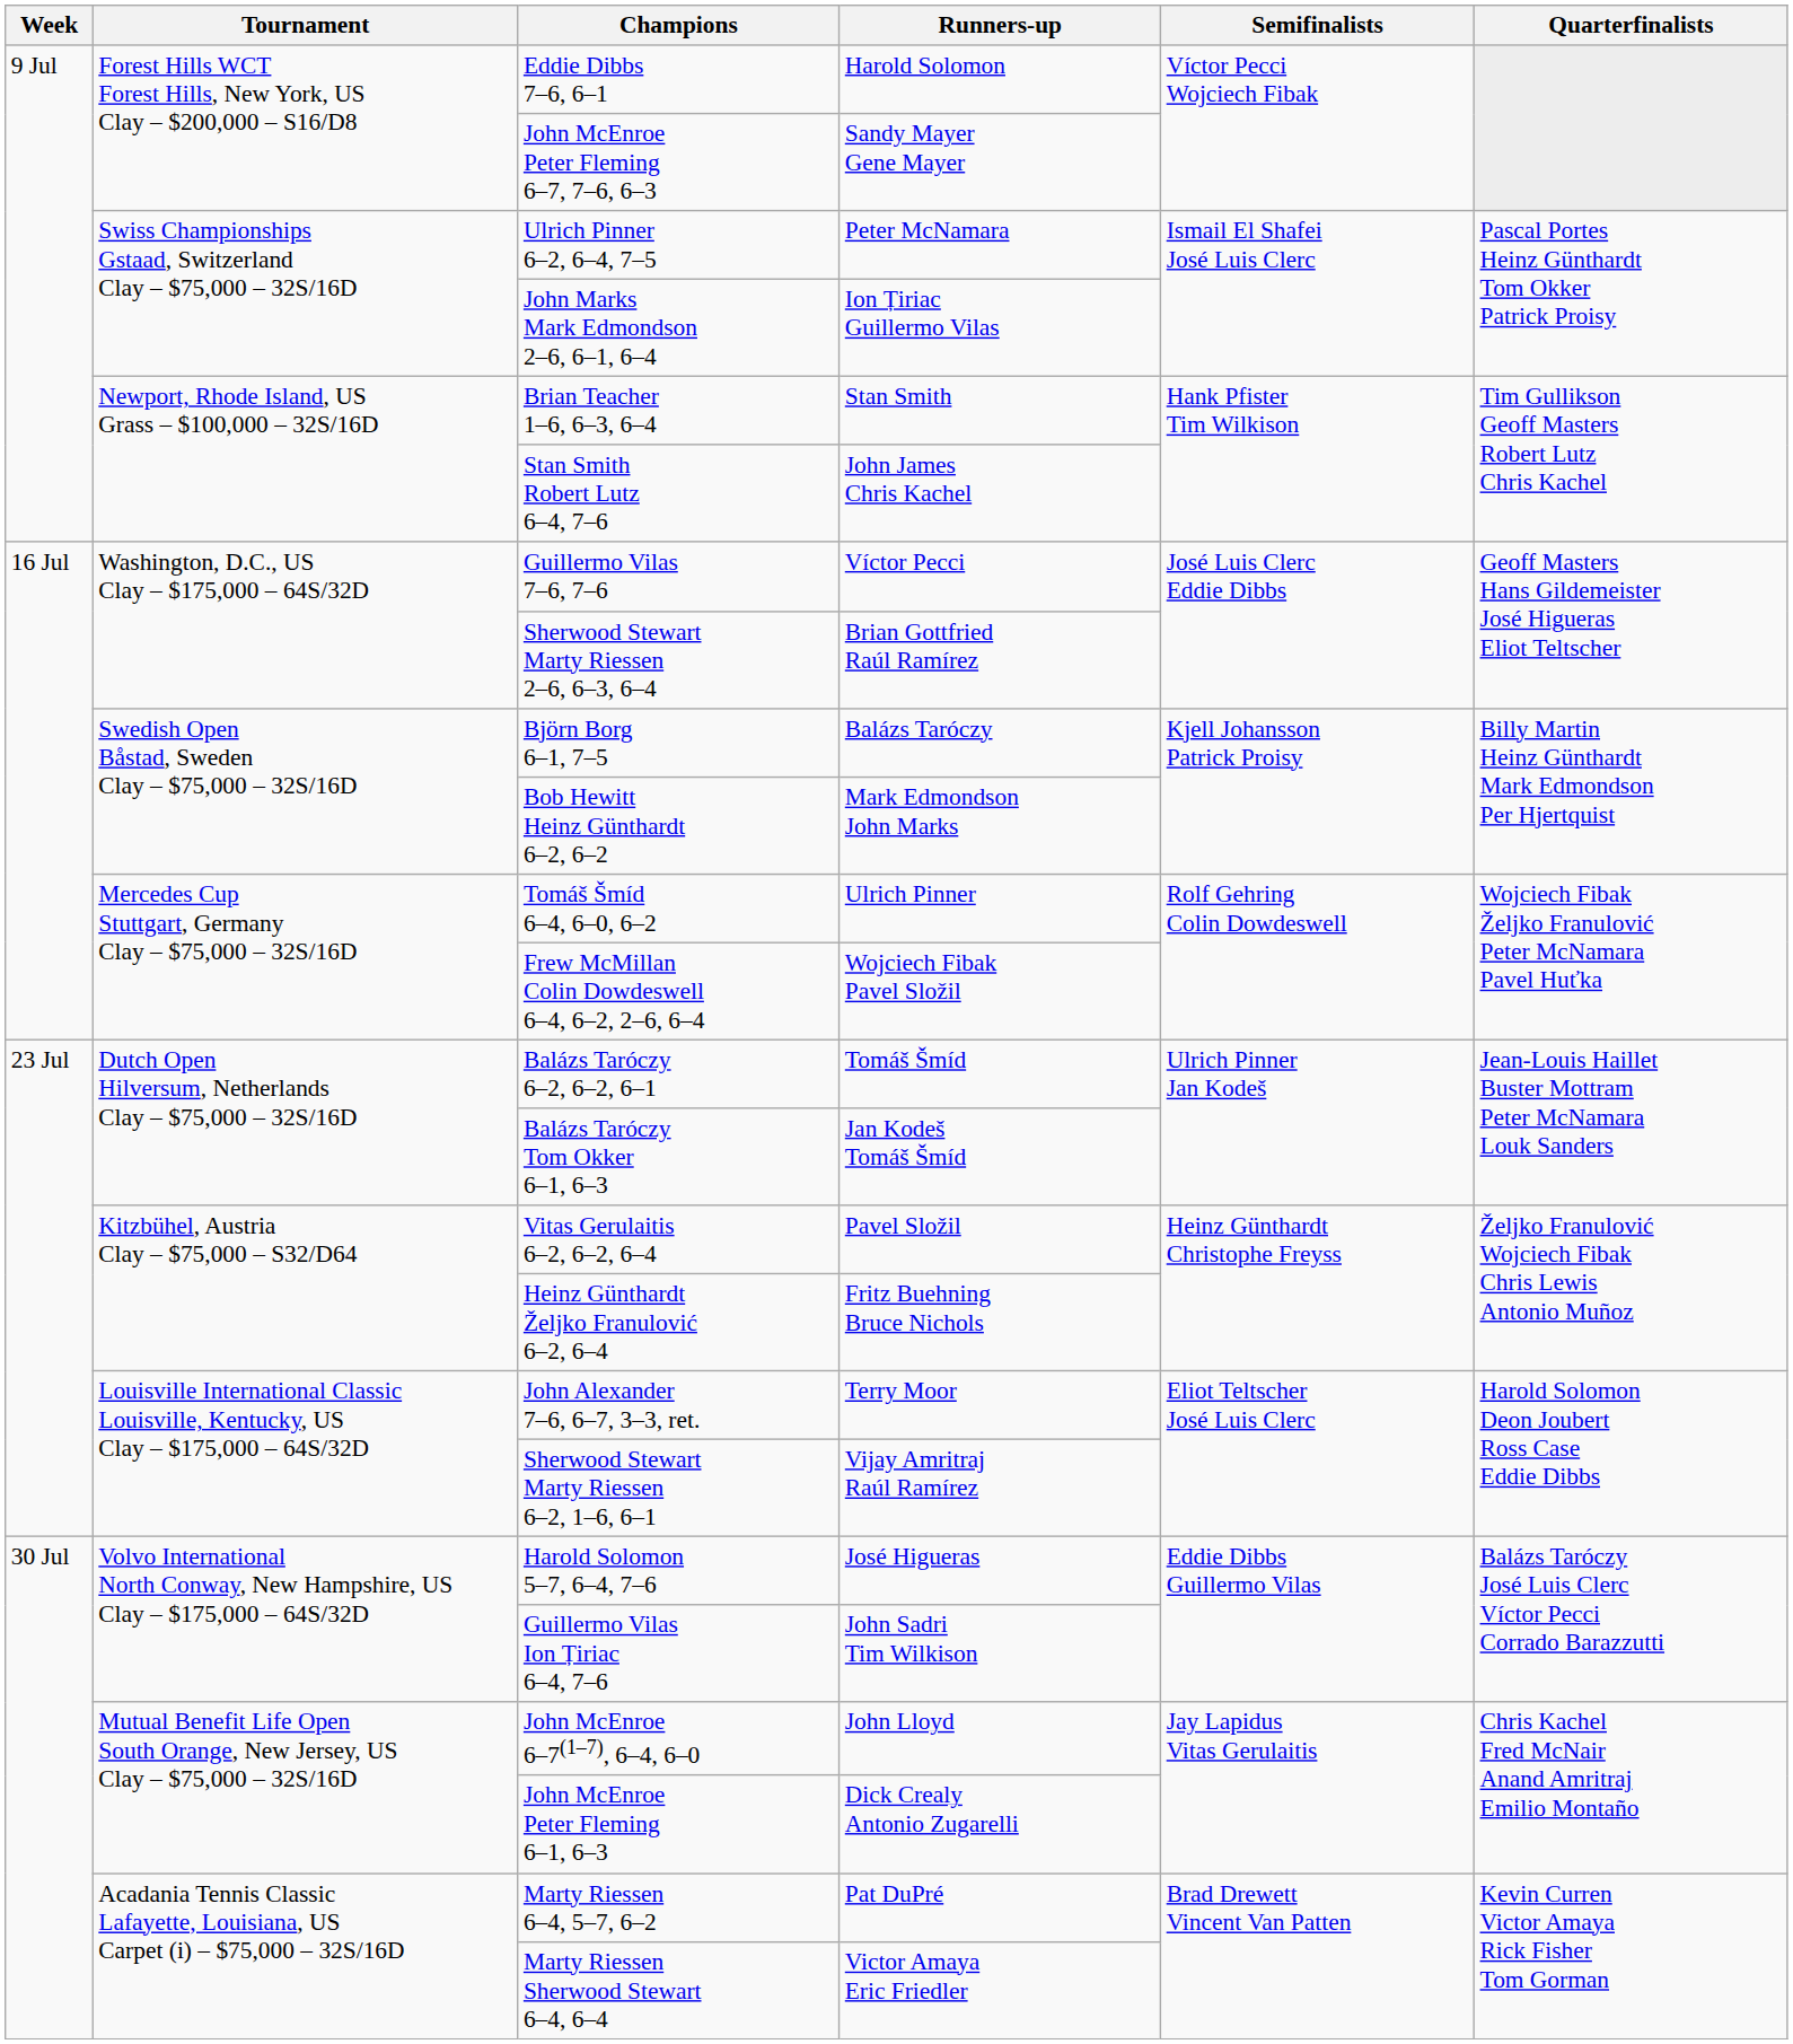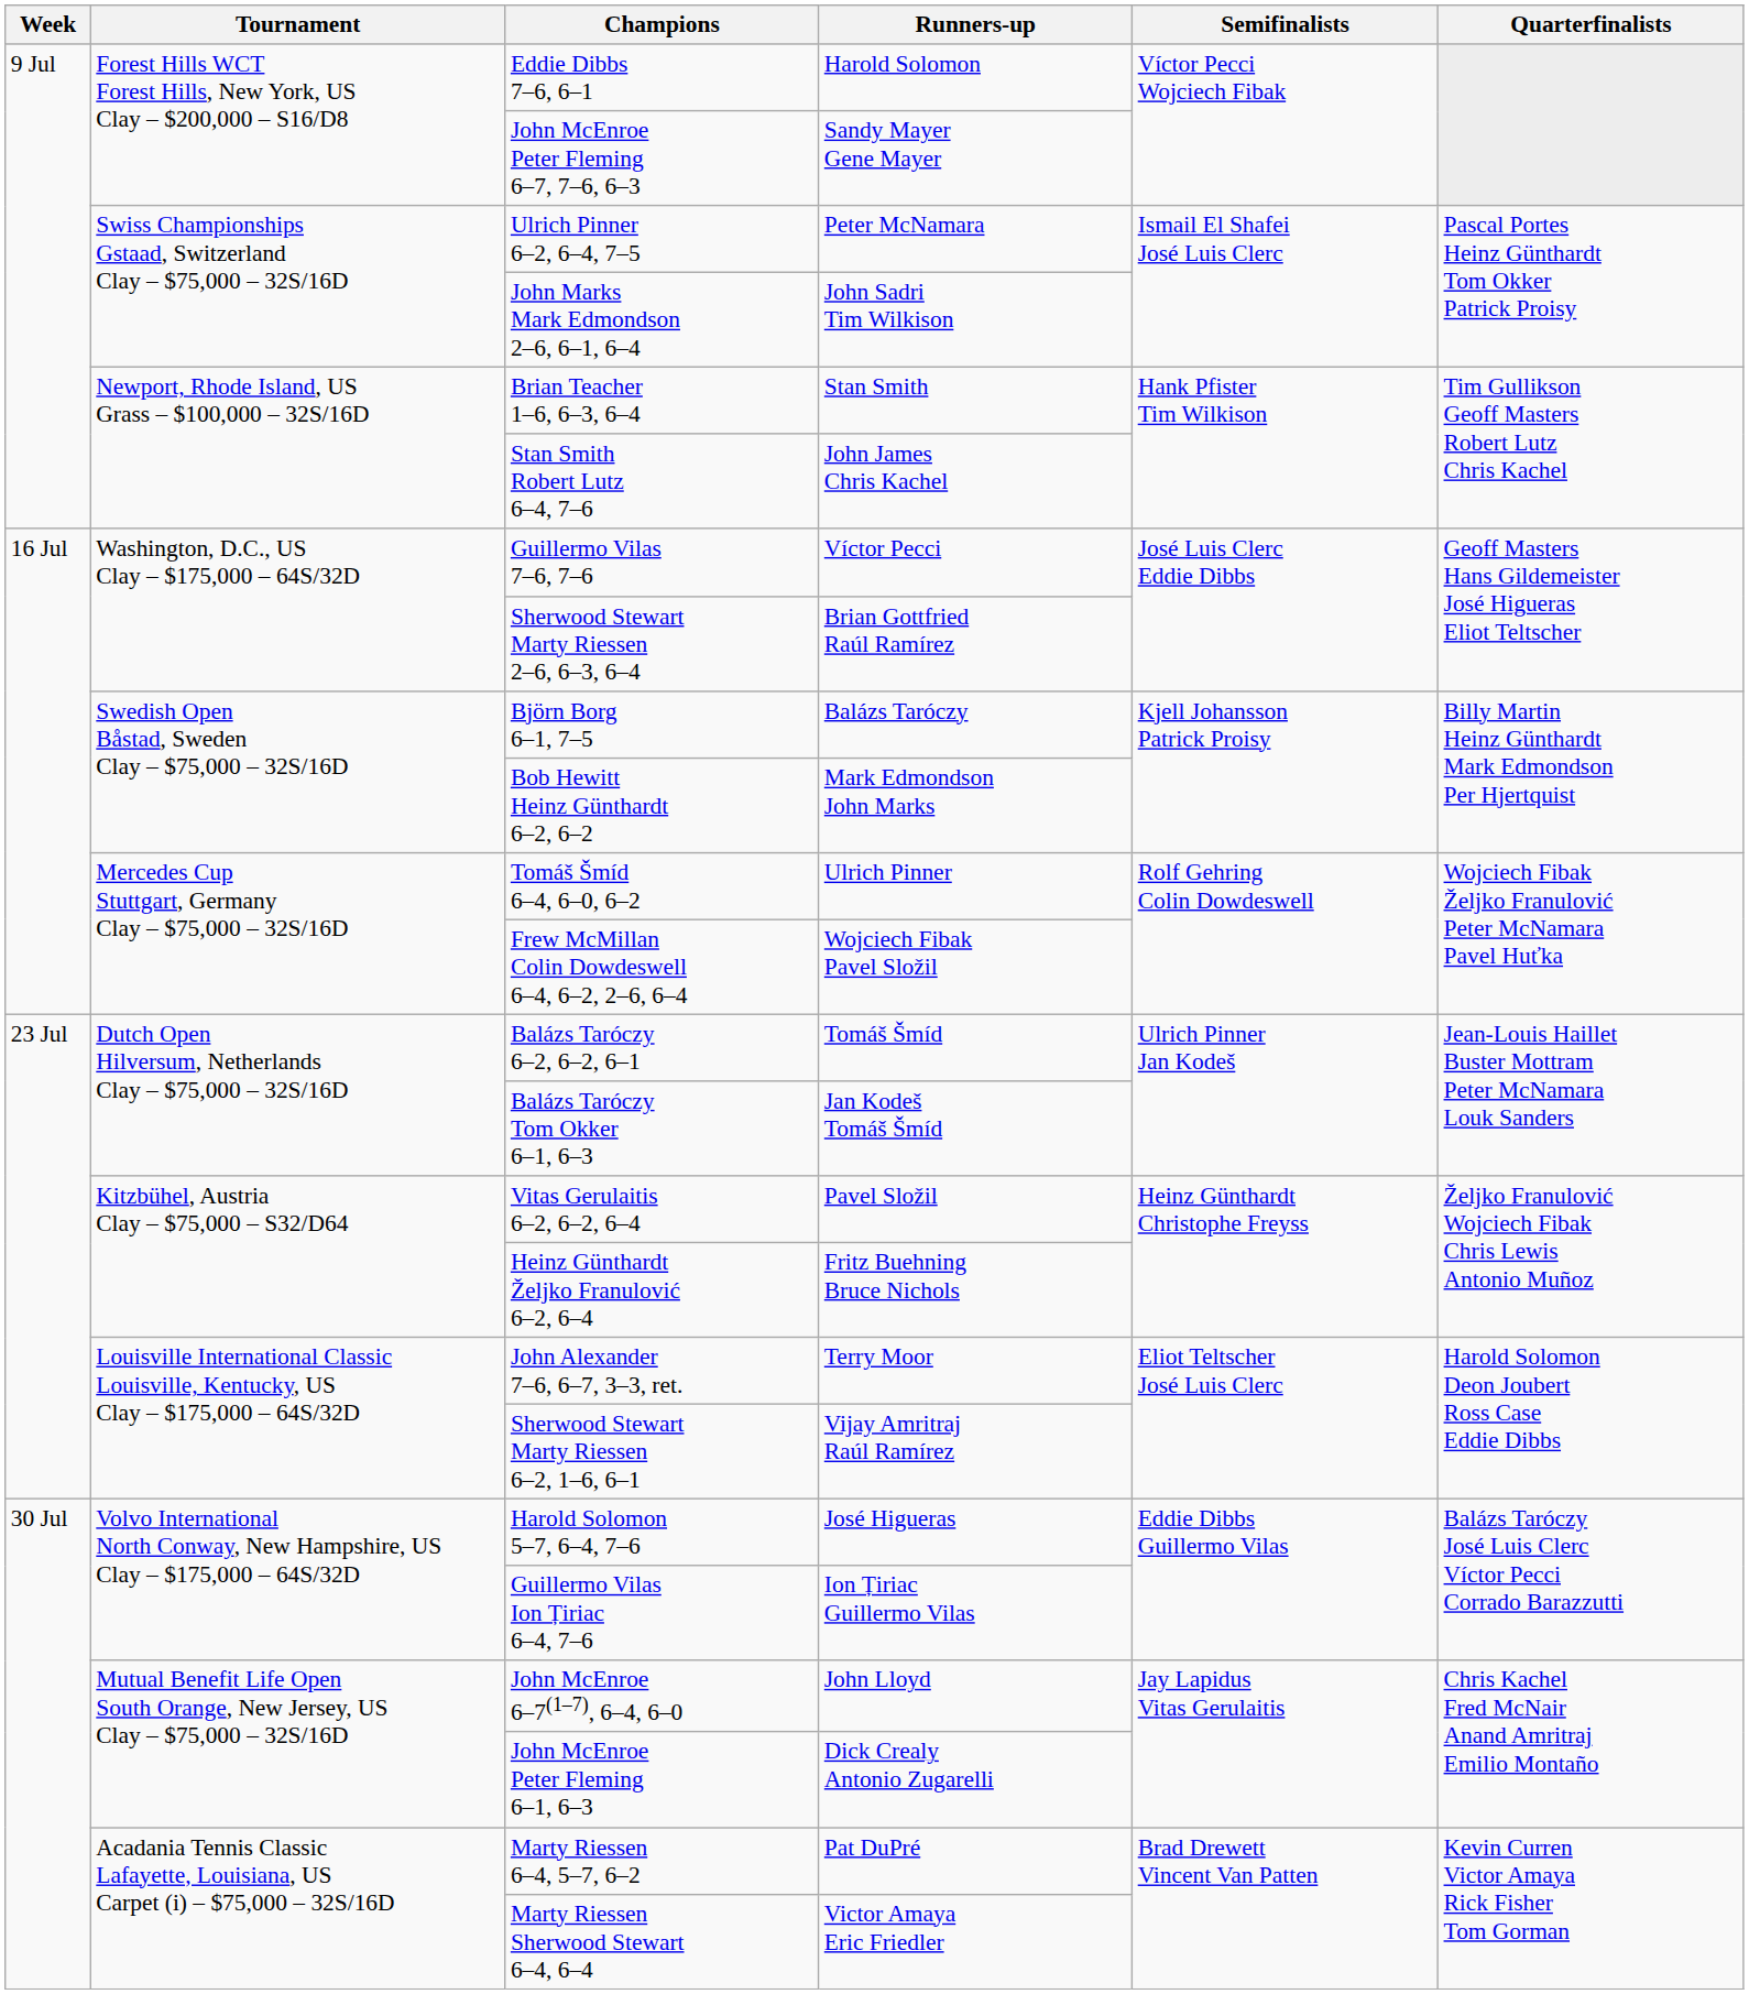John Marks Mark Edmondson 2–6, 6–1, 6–4 | Runners-up: Ion Țiriac Guillermo Vilas -> John Sadri Tim Wilkison
Guillermo Vilas Ion Țiriac 6–4, 7–6 | Runners-up: John Sadri Tim Wilkison -> Ion Țiriac Guillermo Vilas
